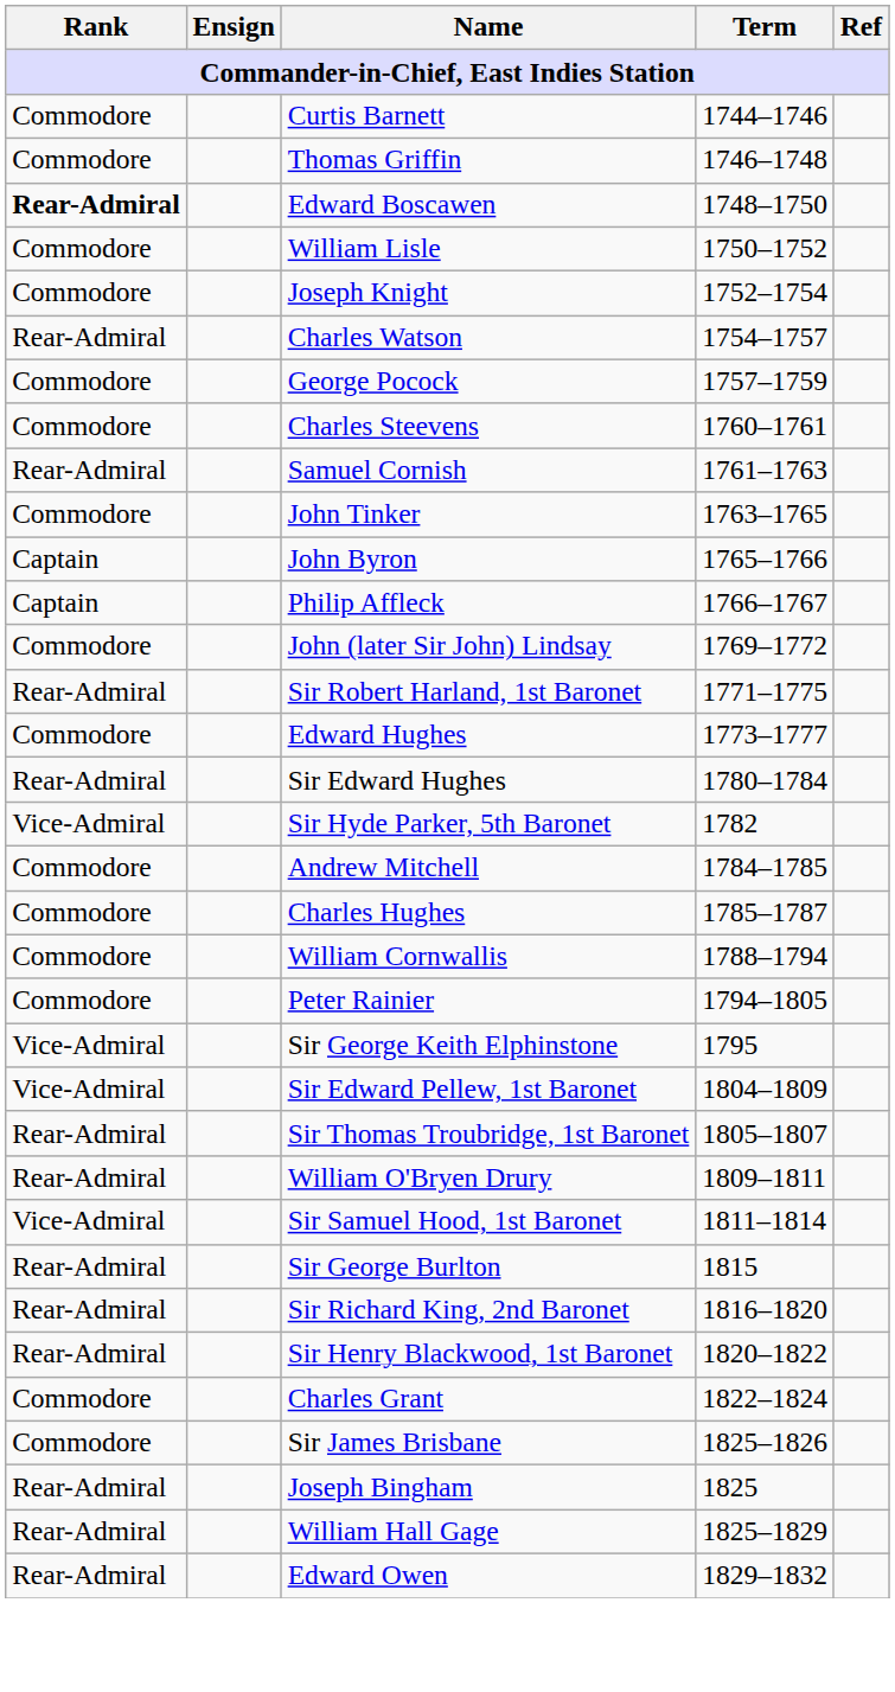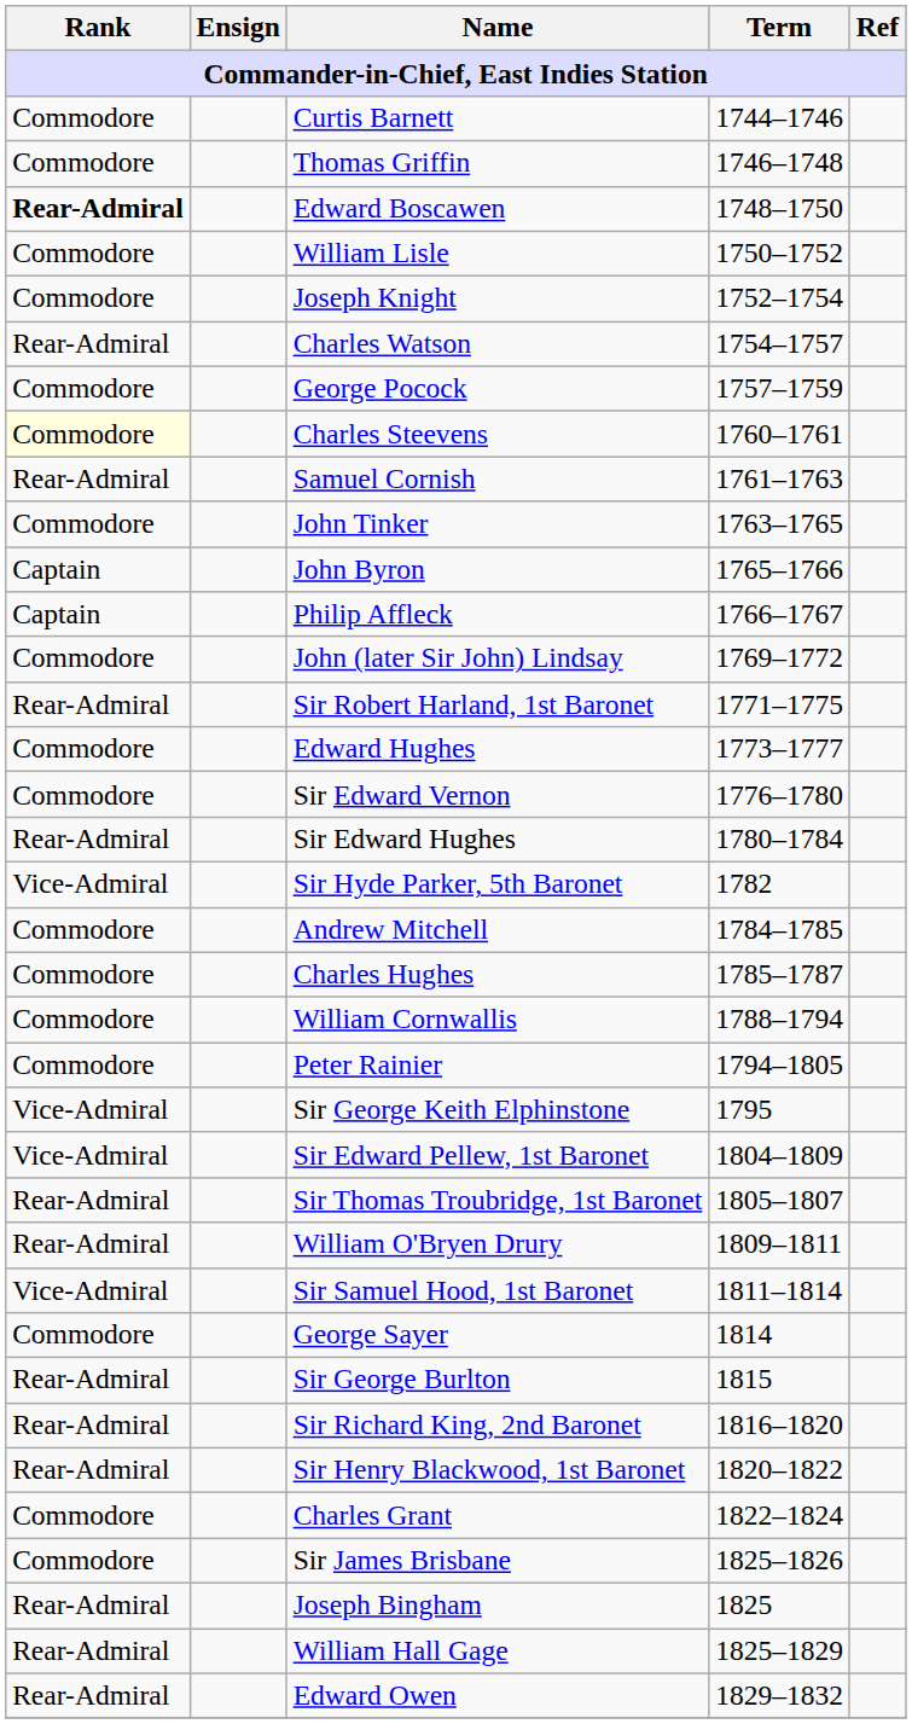Charles Steevens | Rank: no background -> lightyellow background
+ row: Commodore | Sir Edward Vernon | 1776–1780
+ row: Commodore | George Sayer | 1814
